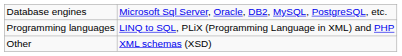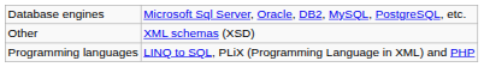rows swapped: Programming languages <-> Other
